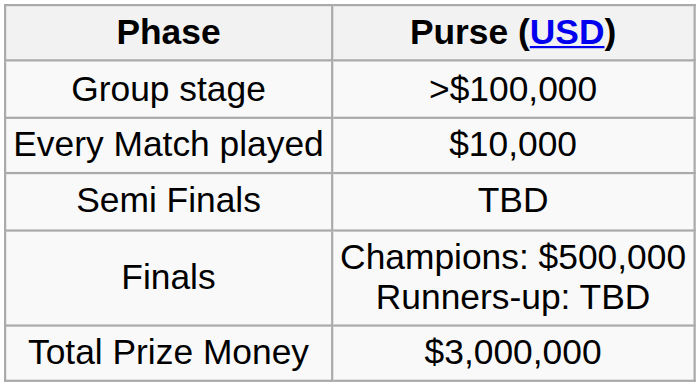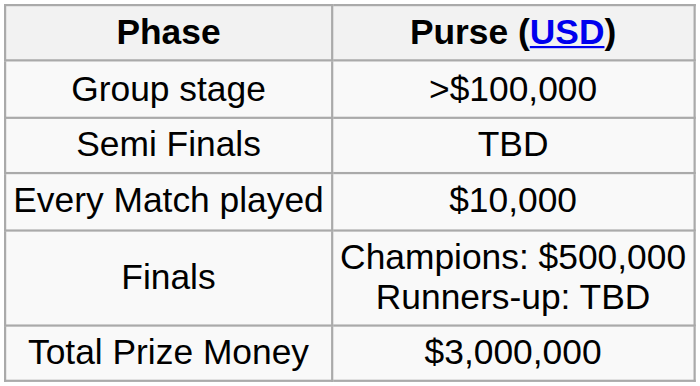rows swapped: Every Match played <-> Semi Finals
